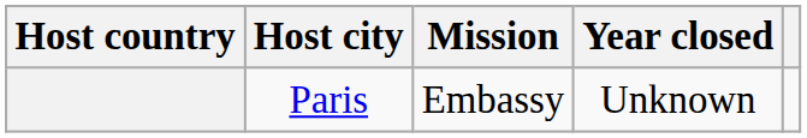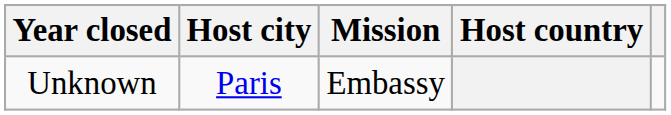columns swapped: Host country <-> Year closed
